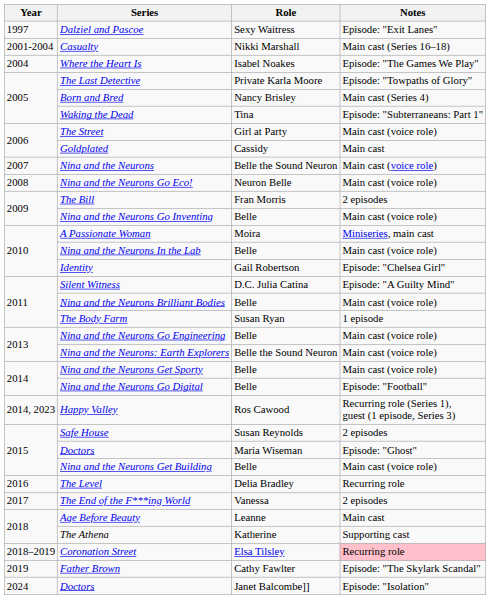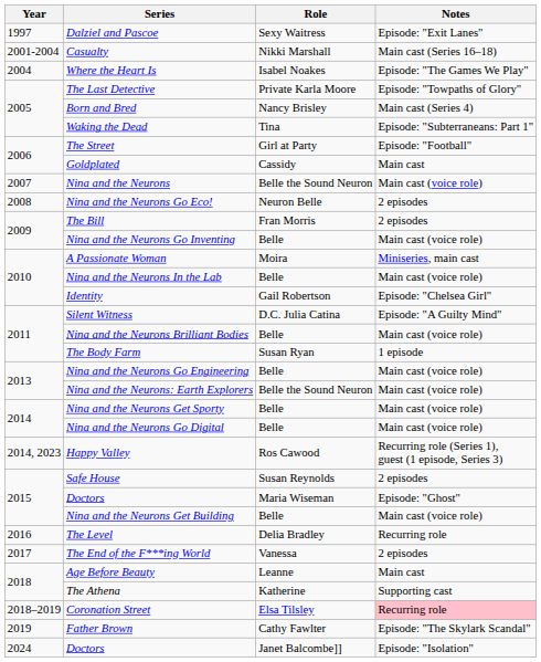The Street | Notes: Main cast (voice role) -> Episode: "Football"
Nina and the Neurons Go Eco! | Notes: Main cast (voice role) -> 2 episodes
Nina and the Neurons Go Digital | Notes: Episode: "Football" -> Main cast (voice role)
